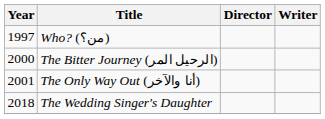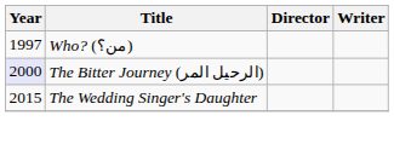The Bitter Journey (الرحيل المر) | Year: no background -> lavender background
- row: 2001 | The Only Way Out (أنا والآخر)
The Wedding Singer's Daughter | Year: 2018 -> 2015
